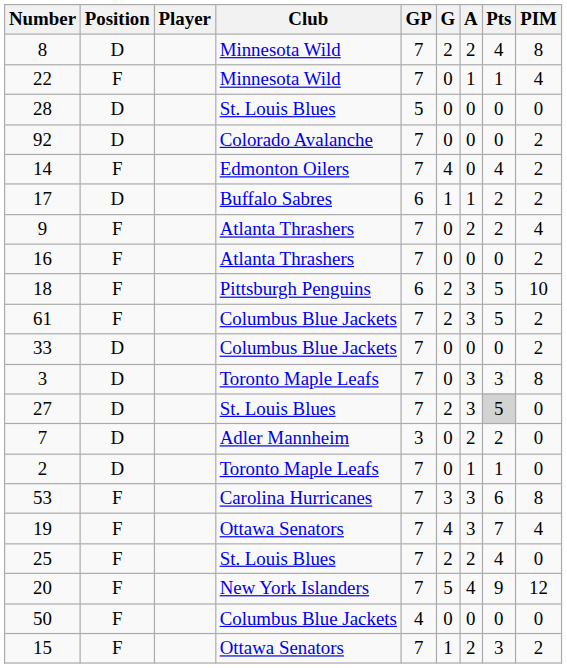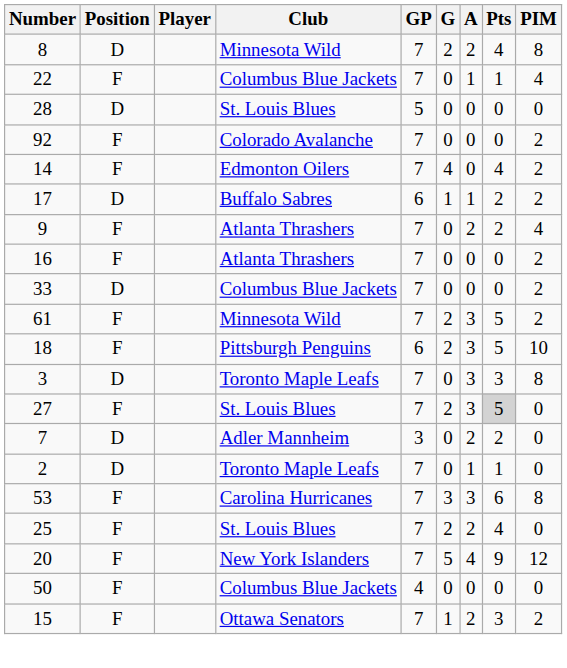22 | Club: Minnesota Wild -> Columbus Blue Jackets
92 | Position: D -> F
rows swapped: 33 <-> 18
61 | Club: Columbus Blue Jackets -> Minnesota Wild
27 | Position: D -> F
- row: 19 | F | Ottawa Senators | 7 | 4 | 3 | 7 | 4
